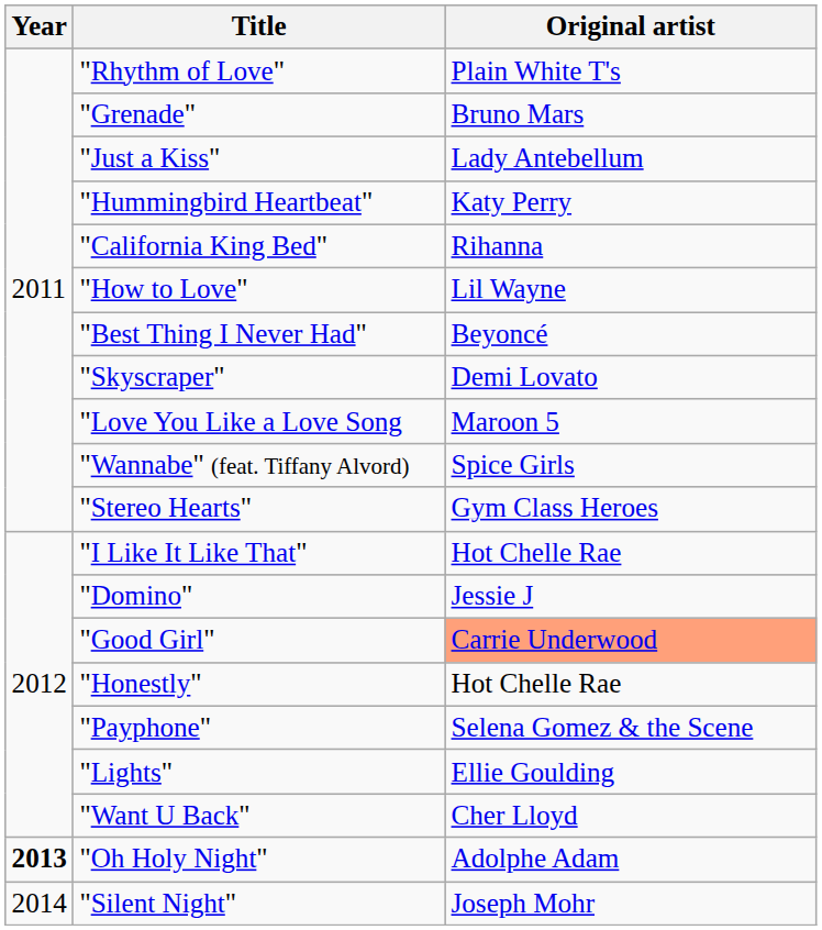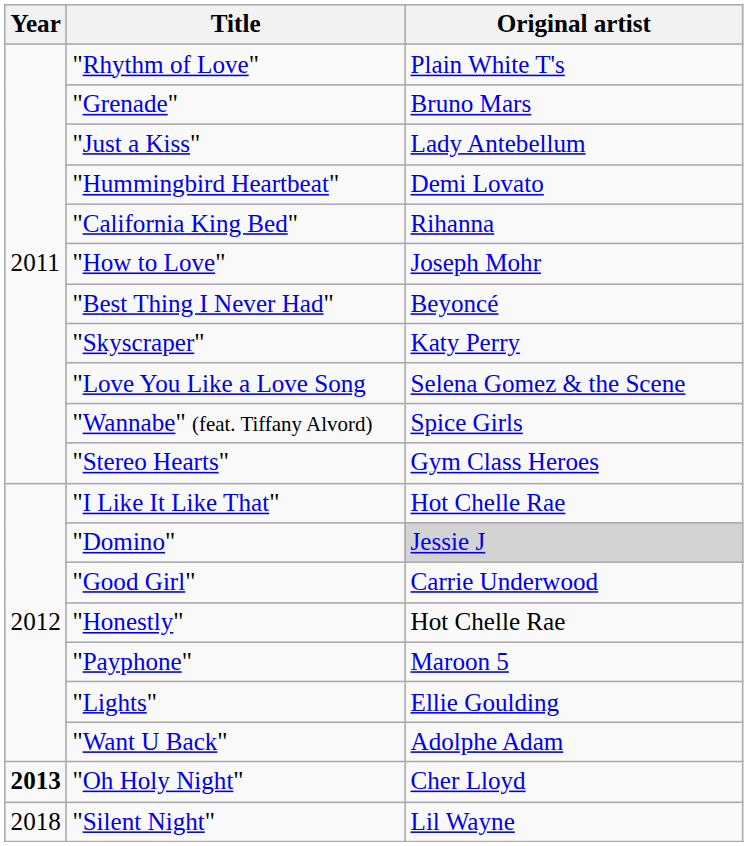"Hummingbird Heartbeat" | Original artist: Katy Perry -> Demi Lovato
"How to Love" | Original artist: Lil Wayne -> Joseph Mohr
"Skyscraper" | Original artist: Demi Lovato -> Katy Perry
"Love You Like a Love Song | Original artist: Maroon 5 -> Selena Gomez & the Scene
"Domino" | Original artist: no background -> lightgrey background
"Good Girl" | Original artist: lightsalmon background -> no background
"Payphone" | Original artist: Selena Gomez & the Scene -> Maroon 5
"Want U Back" | Original artist: Cher Lloyd -> Adolphe Adam
"Oh Holy Night" | Original artist: Adolphe Adam -> Cher Lloyd
"Silent Night" | Year: 2014 -> 2018
"Silent Night" | Original artist: Joseph Mohr -> Lil Wayne
